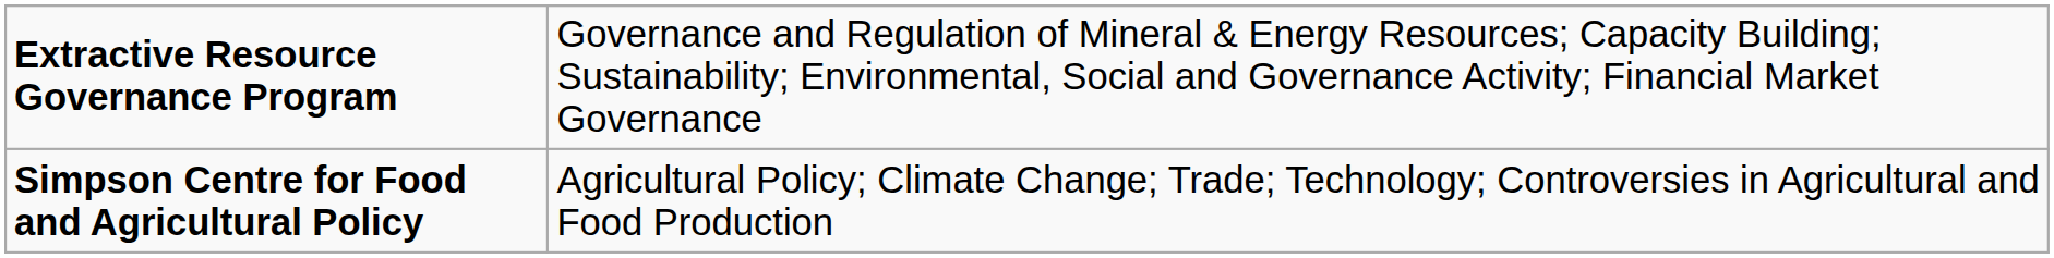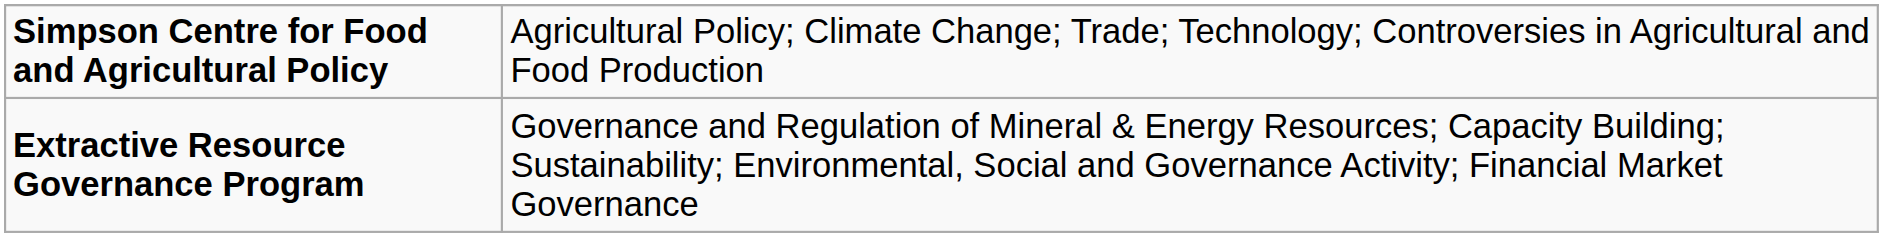rows swapped: Extractive Resource Governance Program <-> Simpson Centre for Food and Agricultural Policy
